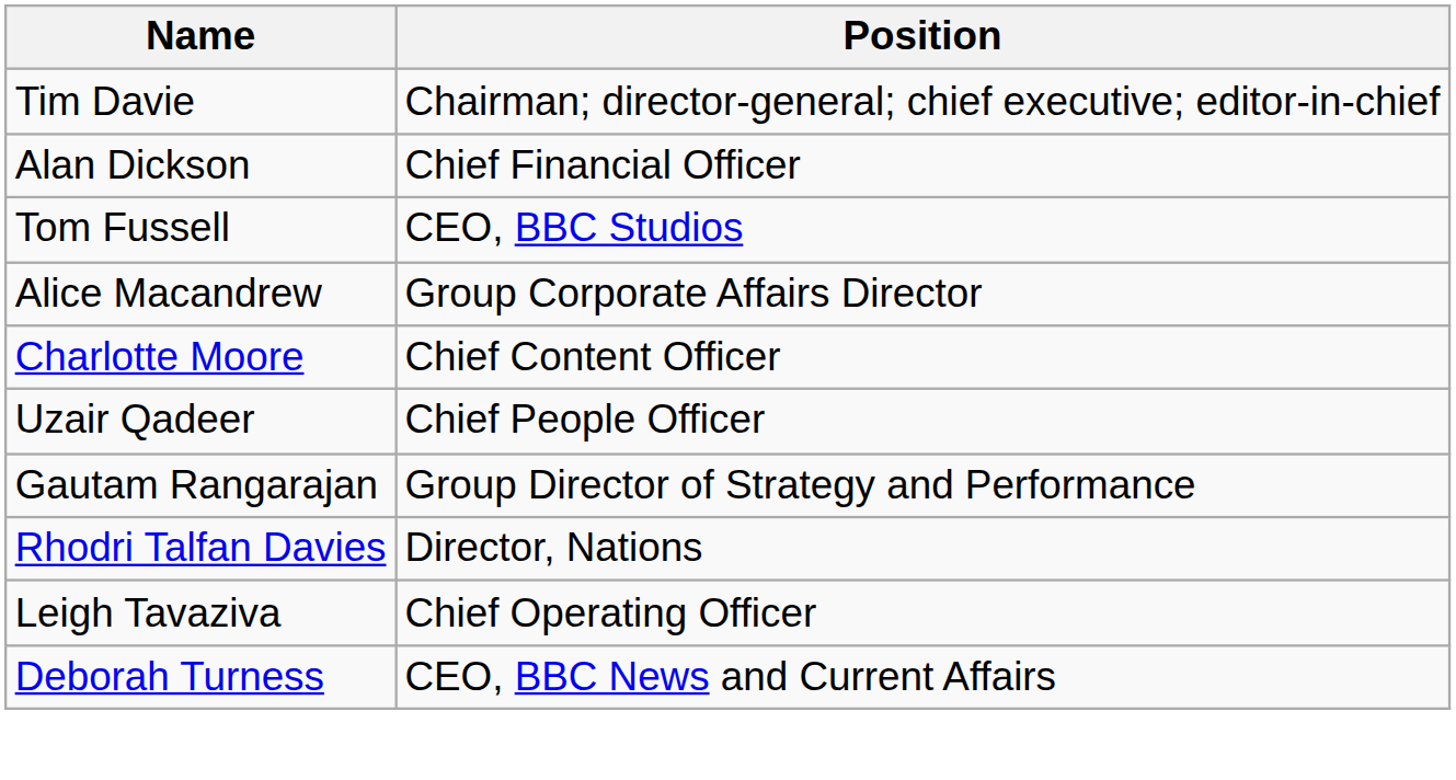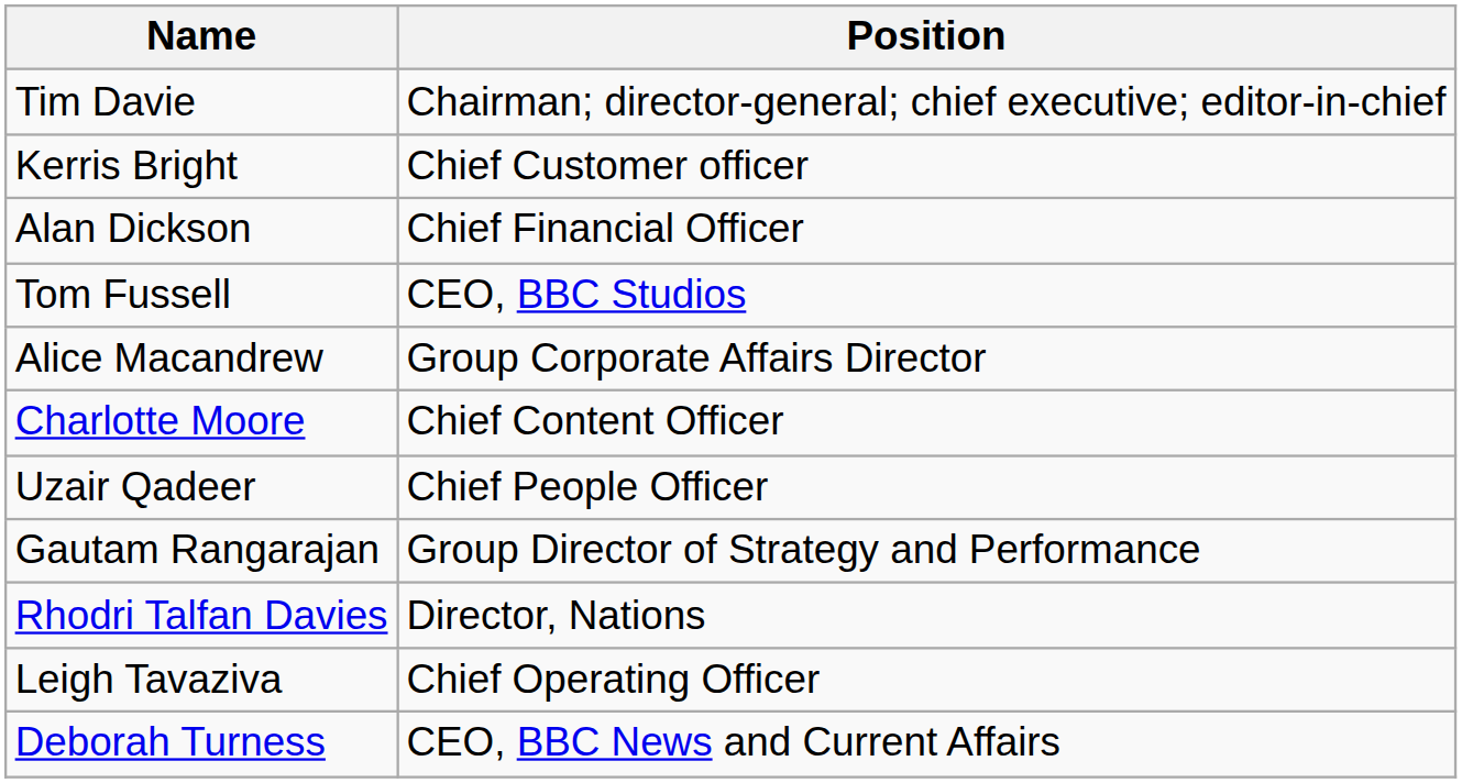+ row: Kerris Bright | Chief Customer officer
